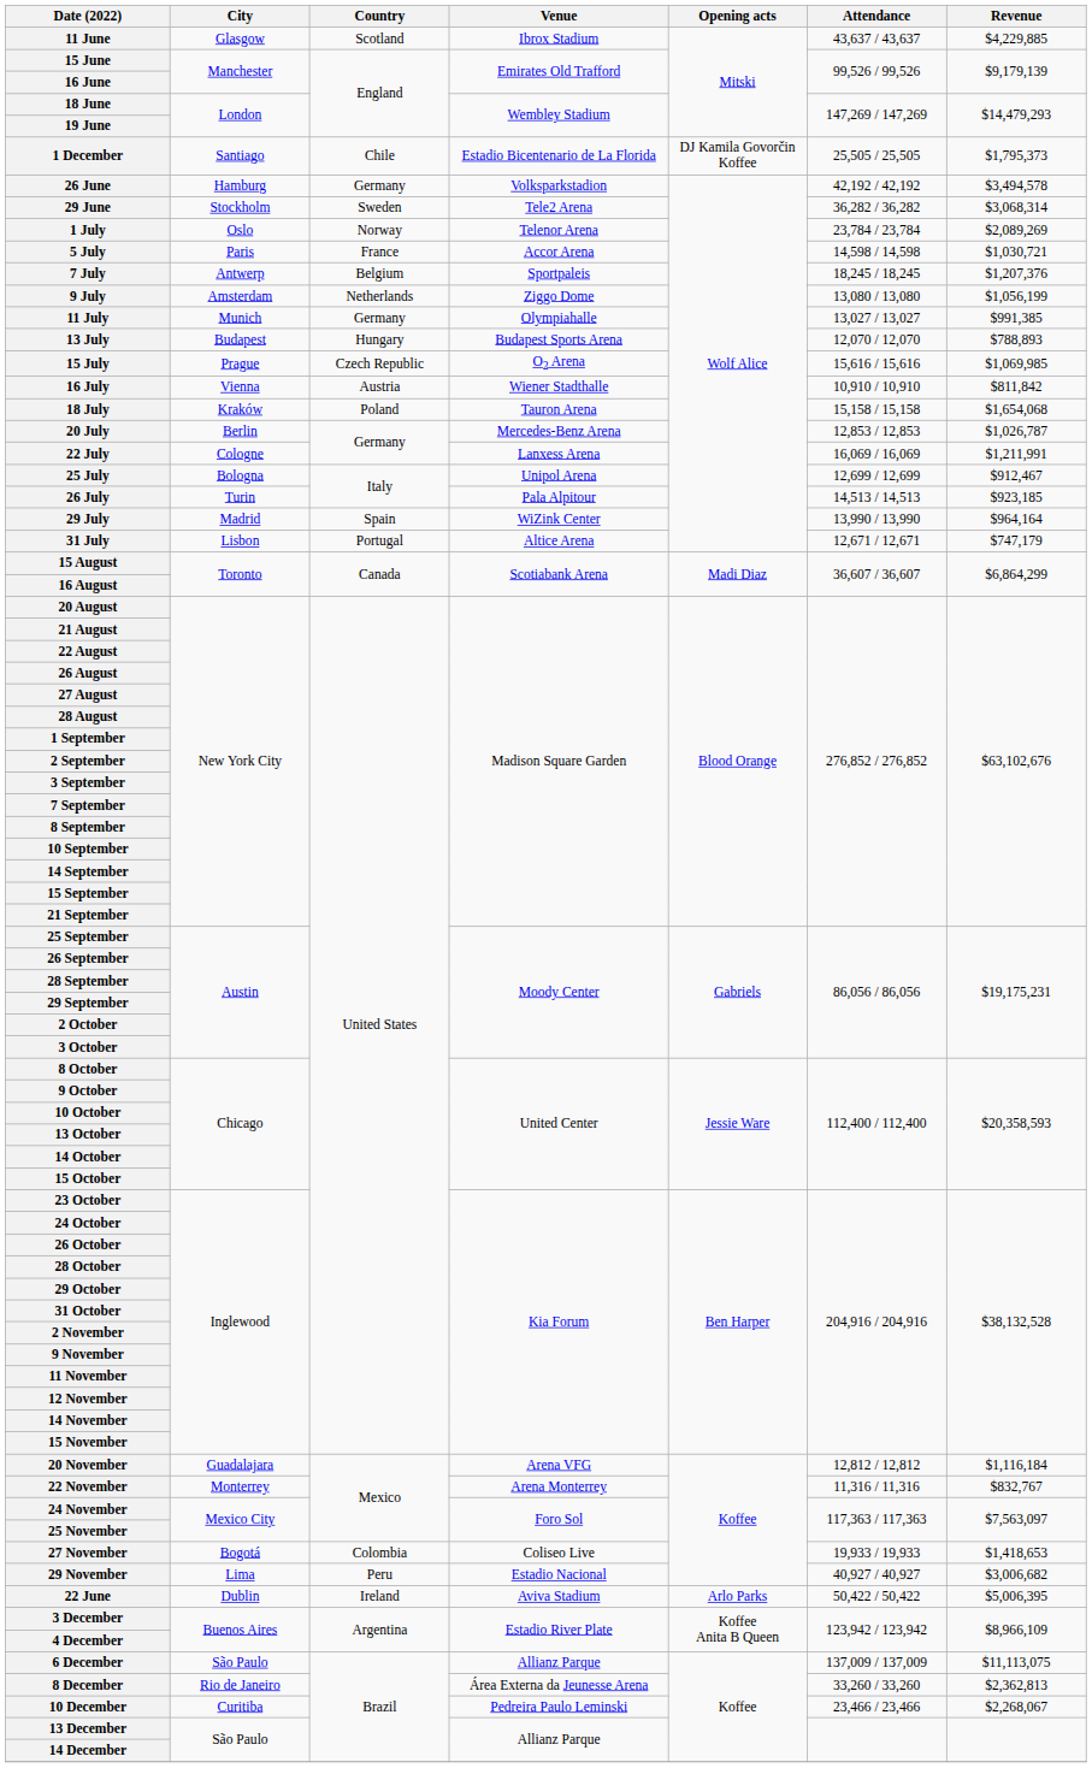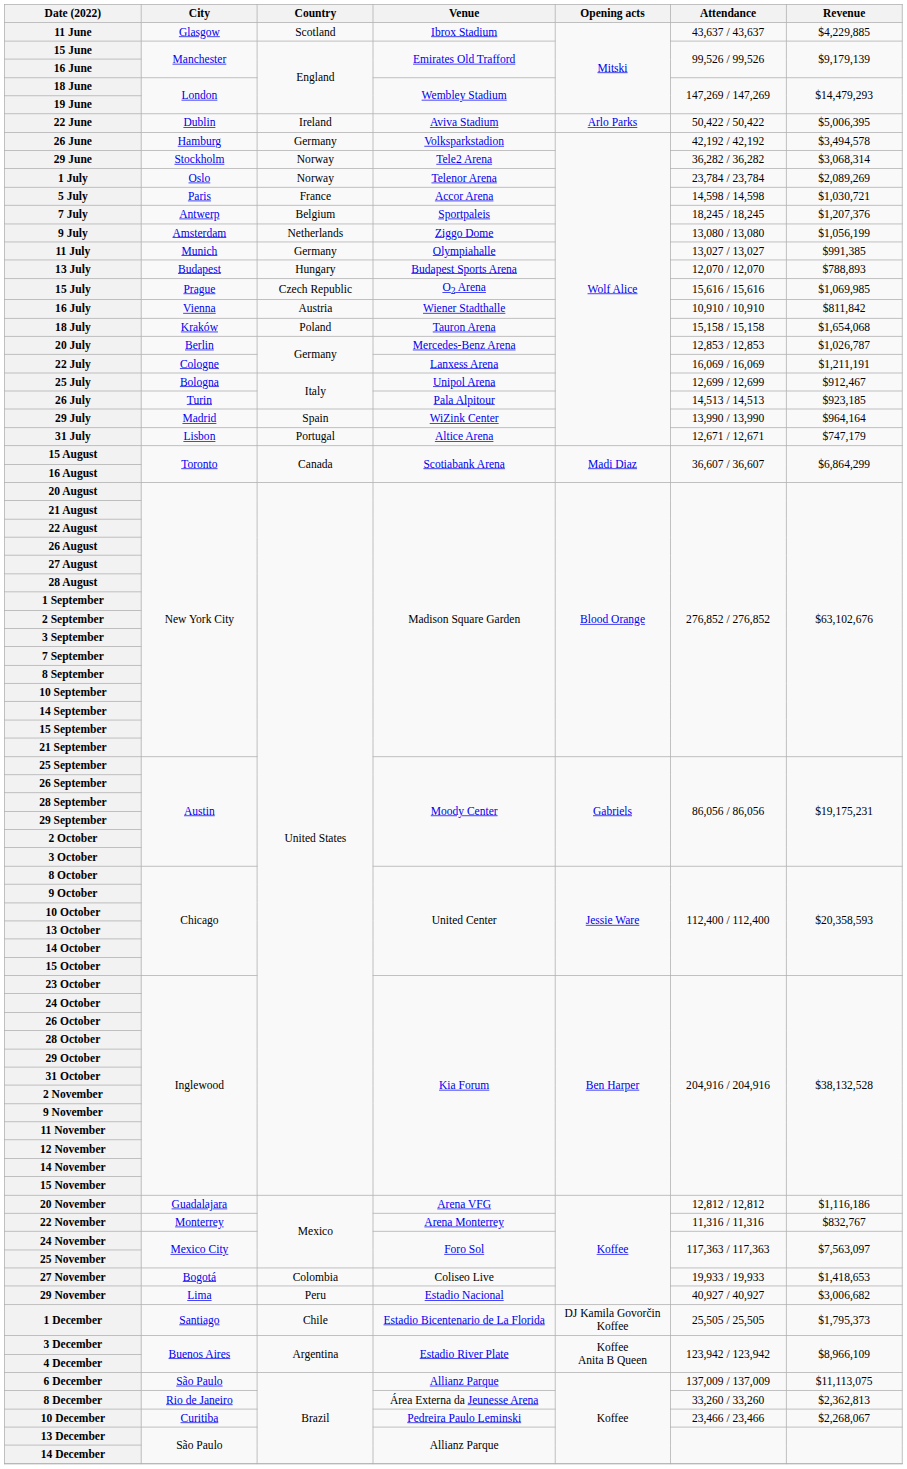rows swapped: 22 June <-> 1 December
29 June | Country: Sweden -> Norway
22 July | Revenue: $1,211,991 -> $1,211,191
20 November | Revenue: $1,116,184 -> $1,116,186
